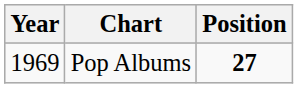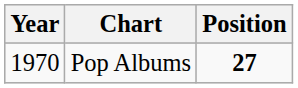Pop Albums | Year: 1969 -> 1970
